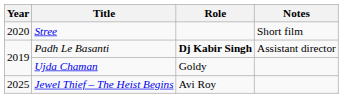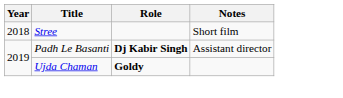Stree | Year: 2020 -> 2018
Ujda Chaman | Role: normal -> bold
- row: 2025 | Jewel Thief – The Heist Begins | Avi Roy
